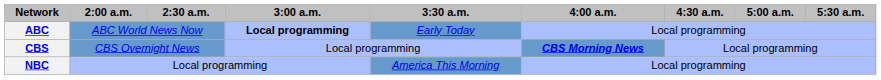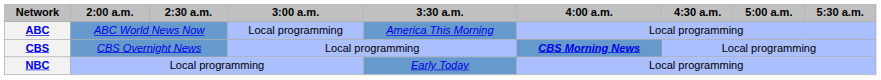ABC | 3:00 a.m.: bold -> normal
ABC | 3:30 a.m.: Early Today -> America This Morning
NBC | 3:30 a.m.: America This Morning -> Early Today
